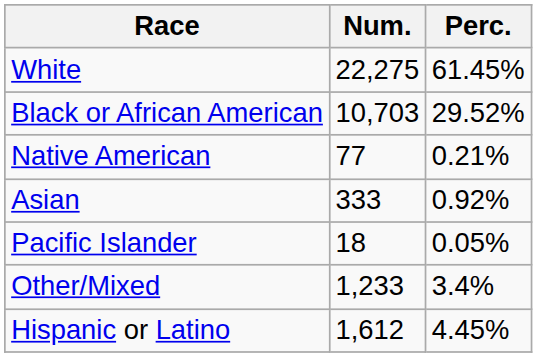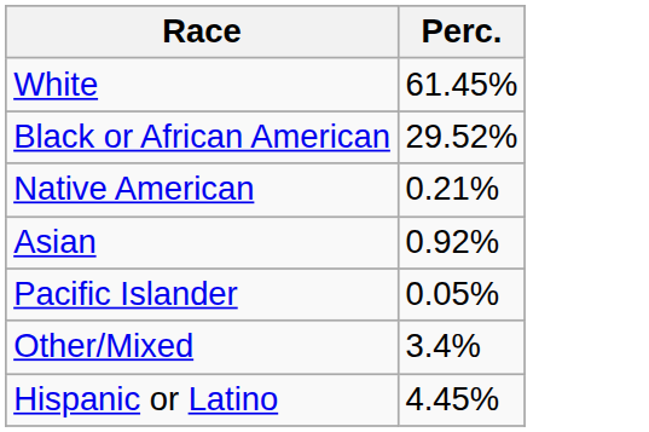- column: Num. | 22,275 | 10,703 | 77 | 333 | 18 | 1,233 | 1,612
